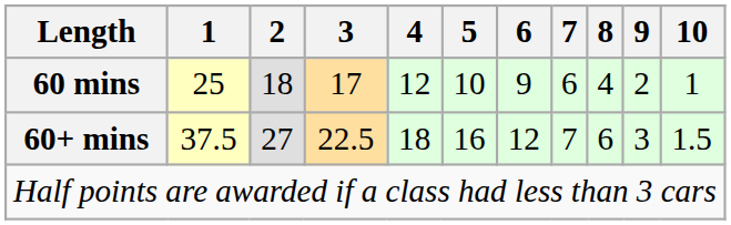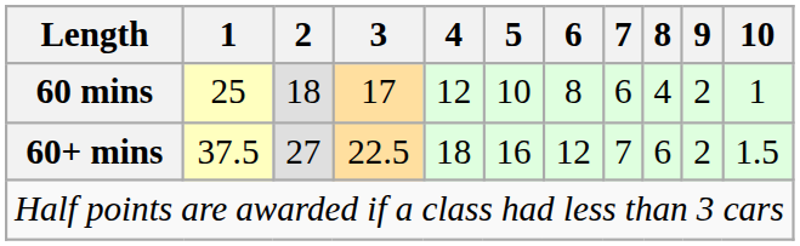60 mins | 6: 9 -> 8
60+ mins | 9: 3 -> 2
